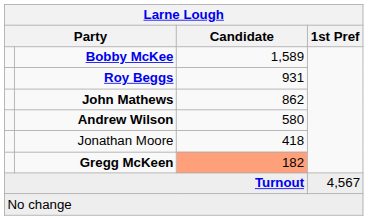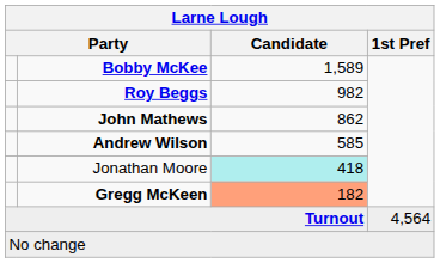Roy Beggs | Candidate: 931 -> 982
Andrew Wilson | Candidate: 580 -> 585
Jonathan Moore | Candidate: no background -> paleturquoise background
Turnout | 1st Pref: 4,567 -> 4,564
